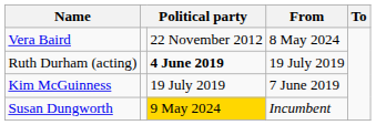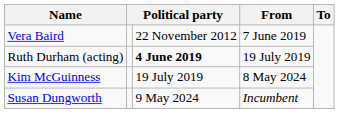Vera Baird | From: 8 May 2024 -> 7 June 2019
Kim McGuinness | From: 7 June 2019 -> 8 May 2024
Susan Dungworth | column 3: gold background -> no background
